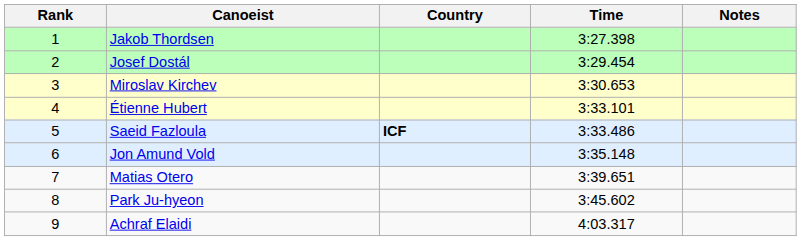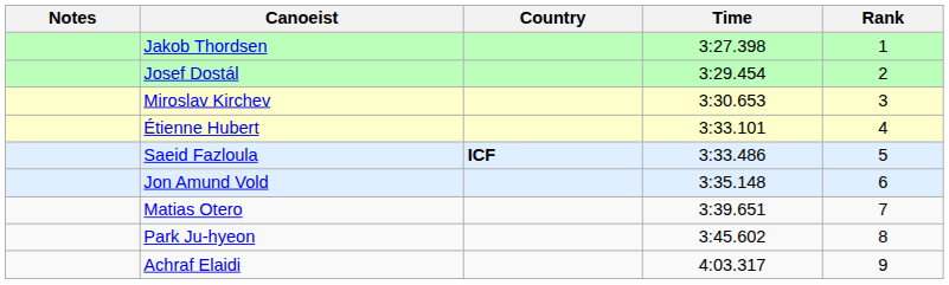columns swapped: Rank <-> Notes
